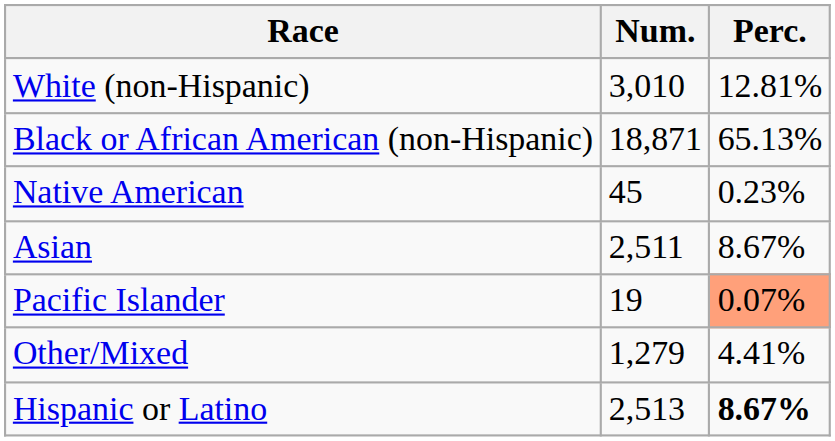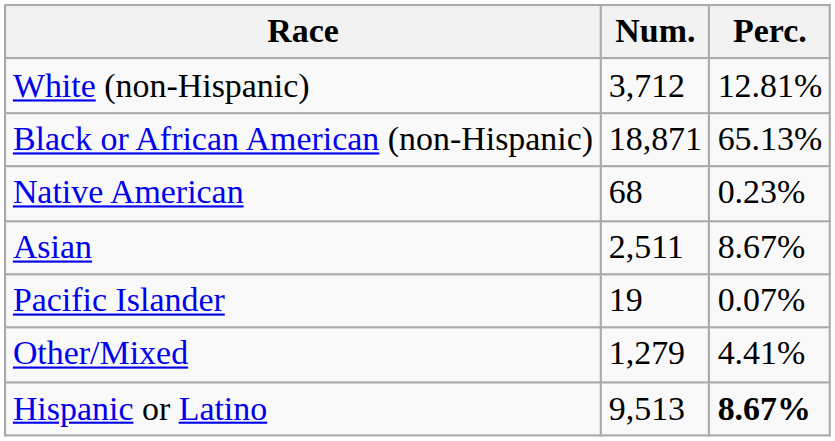White (non-Hispanic) | Num.: 3,010 -> 3,712
Native American | Num.: 45 -> 68
Pacific Islander | Perc.: lightsalmon background -> no background
Hispanic or Latino | Num.: 2,513 -> 9,513
